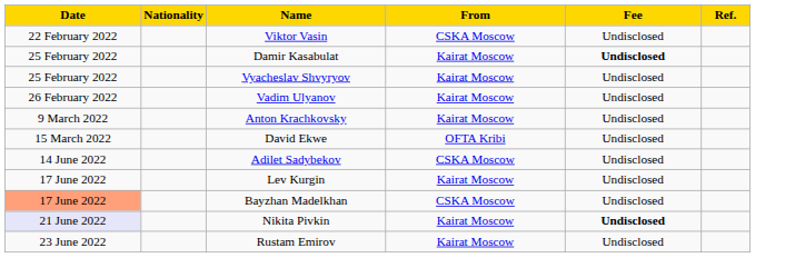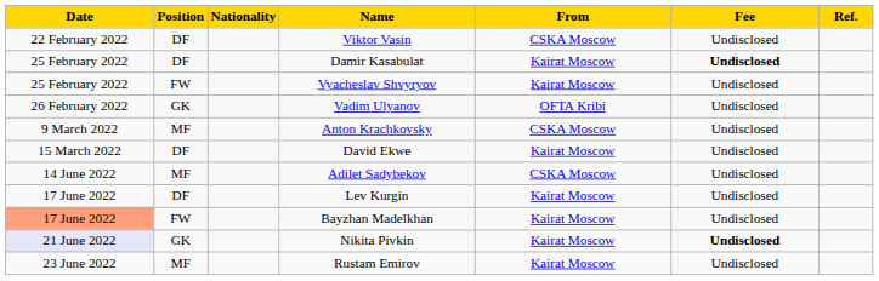+ column: Position | DF | DF | FW | GK | MF | DF | MF | DF | FW | GK | MF
Vadim Ulyanov | From: Kairat Moscow -> OFTA Kribi
Anton Krachkovsky | From: Kairat Moscow -> CSKA Moscow
David Ekwe | From: OFTA Kribi -> Kairat Moscow
Bayzhan Madelkhan | From: CSKA Moscow -> Kairat Moscow
